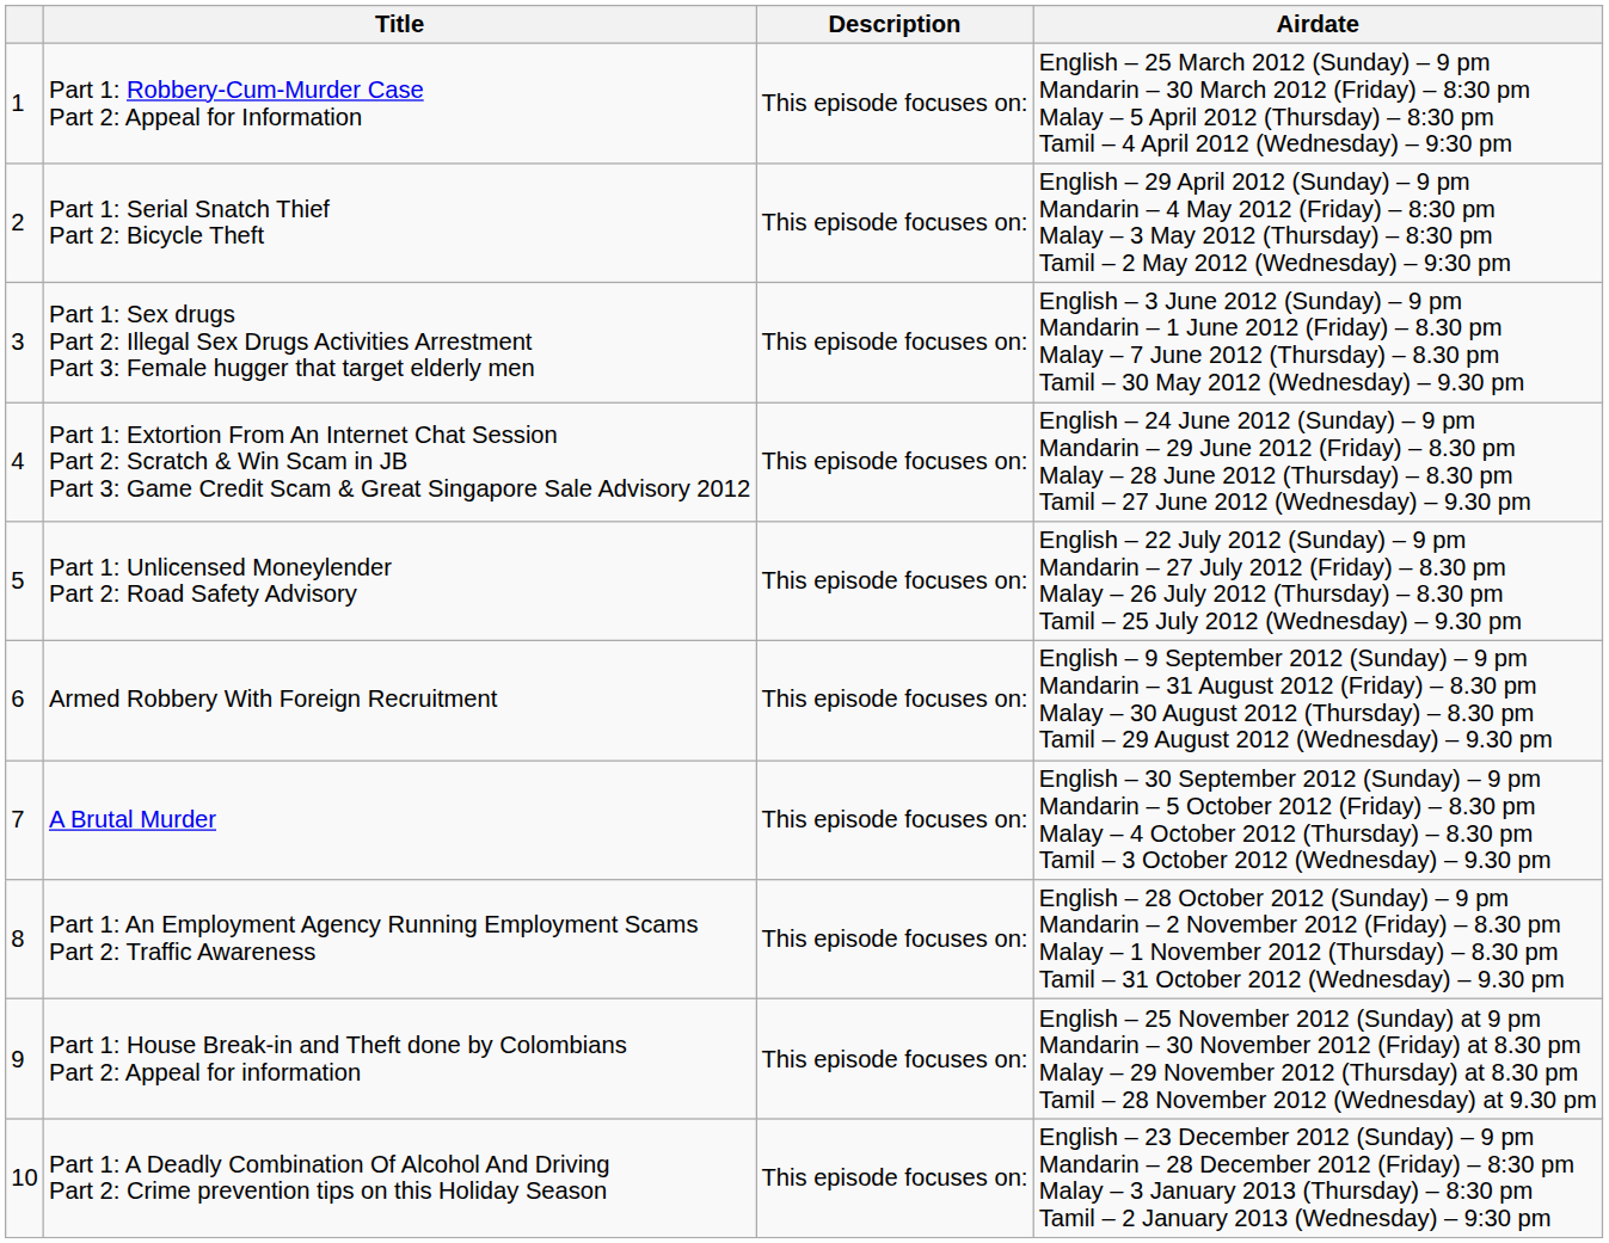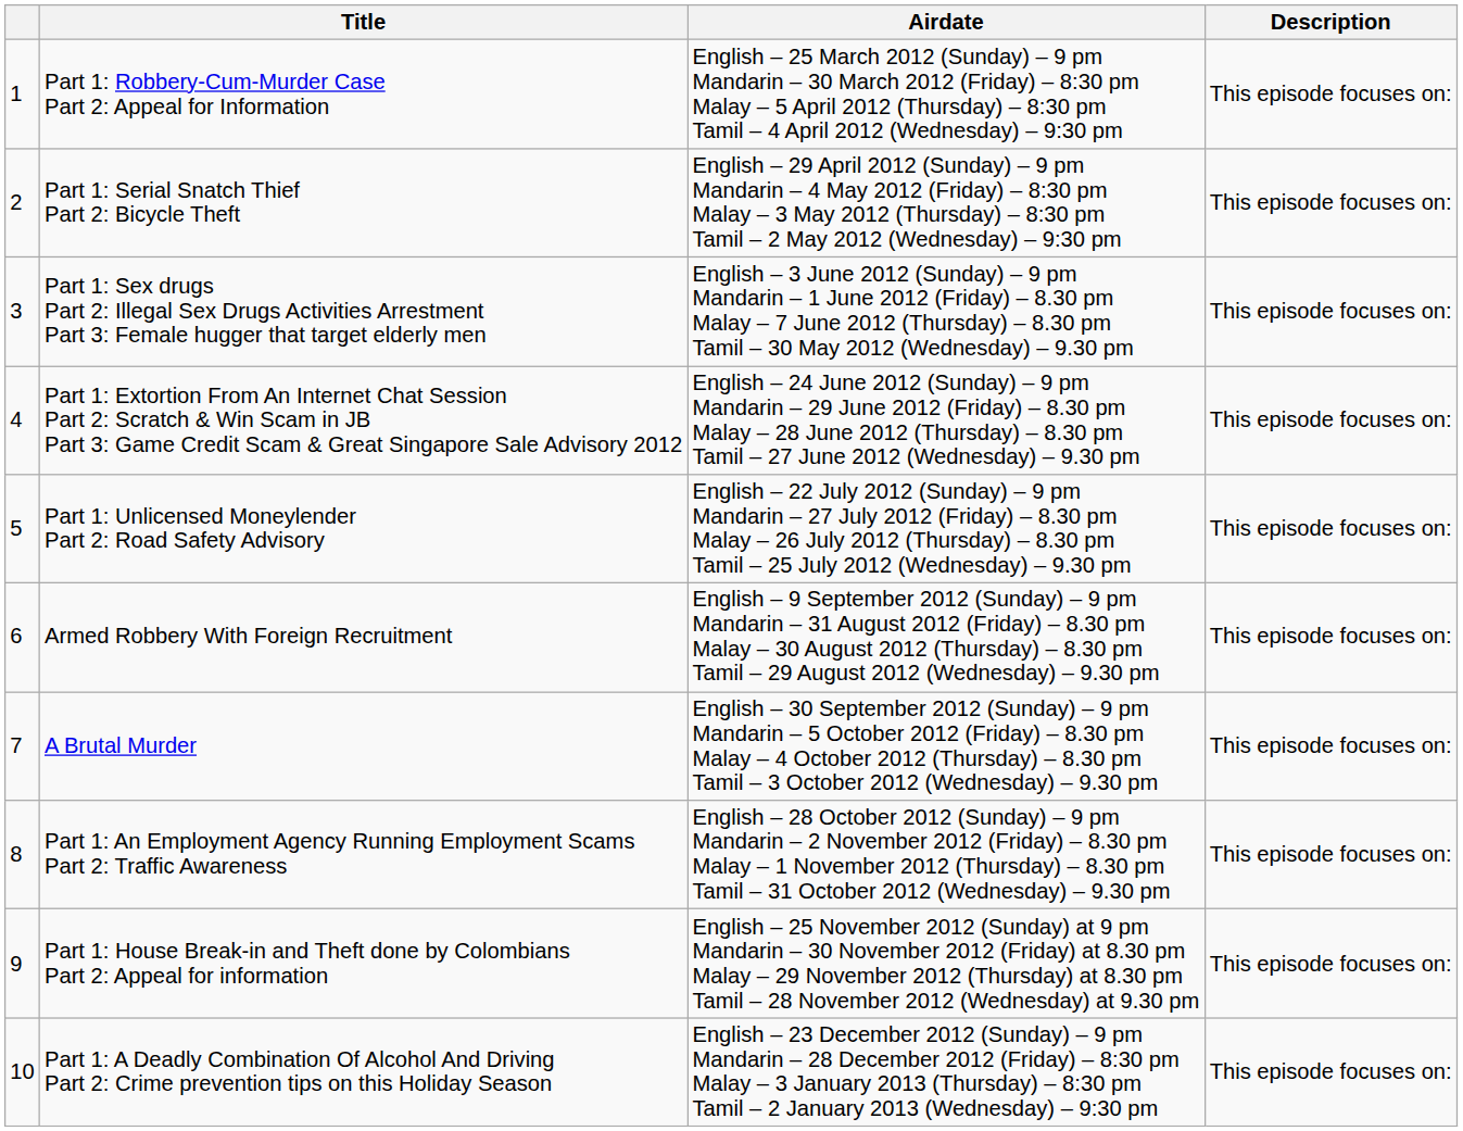columns swapped: Description <-> Airdate
